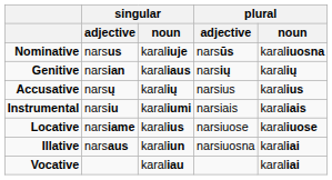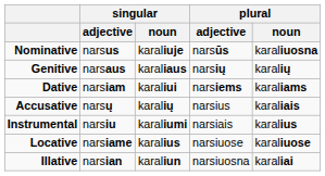Genitive | singular / adjective: narsian -> narsaus
+ row: Dative | narsiam | karaliui | narsiems | karaliams
Accusative | plural / noun: karalius -> karaliais
Instrumental | plural / noun: karaliais -> karalius
Illative | singular / adjective: narsaus -> narsian
- row: Vocative | karaliau | karaliai
